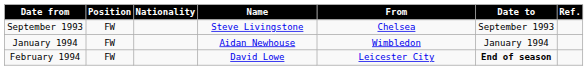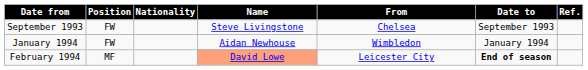February 1994 | Position: FW -> MF
February 1994 | Name: no background -> lightsalmon background
